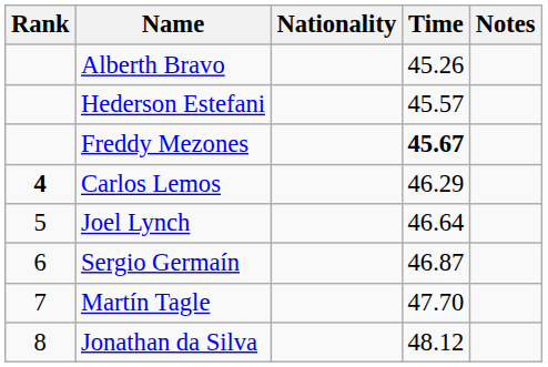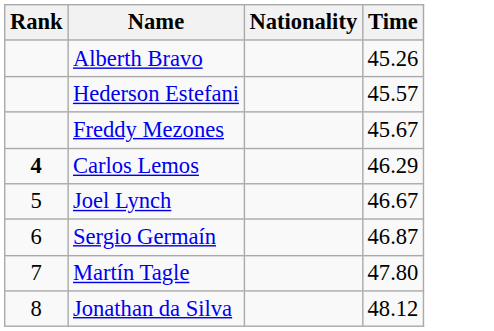- column: Notes
Freddy Mezones | Time: bold -> normal
Joel Lynch | Time: 46.64 -> 46.67
Martín Tagle | Time: 47.70 -> 47.80
